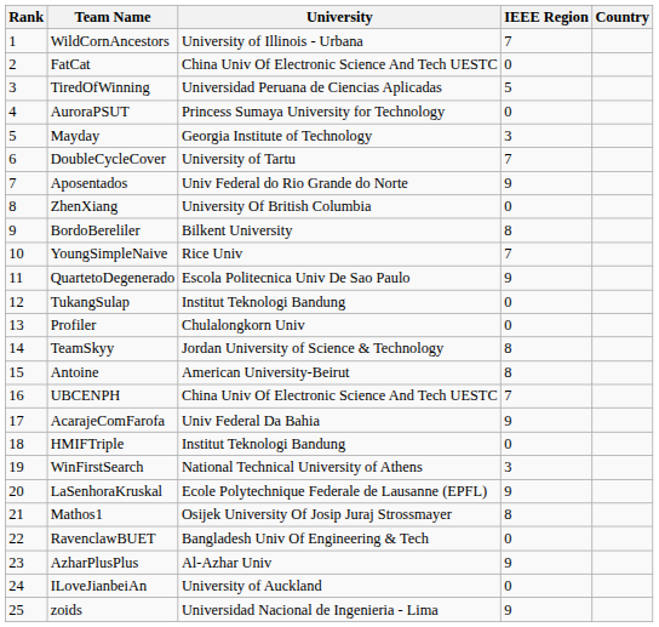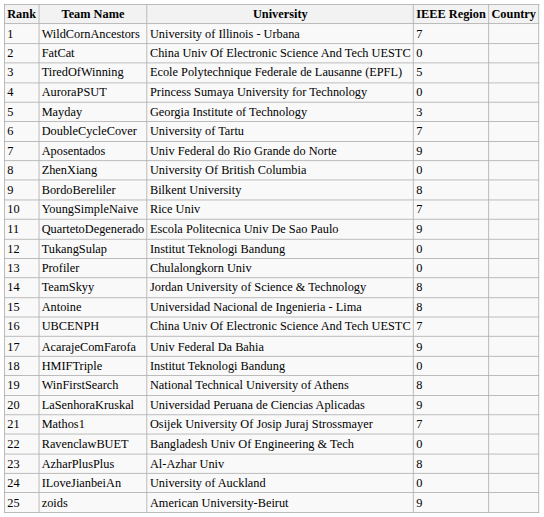TiredOfWinning | University: Universidad Peruana de Ciencias Aplicadas -> Ecole Polytechnique Federale de Lausanne (EPFL)
Antoine | University: American University-Beirut -> Universidad Nacional de Ingenieria - Lima
WinFirstSearch | IEEE Region: 3 -> 8
LaSenhoraKruskal | University: Ecole Polytechnique Federale de Lausanne (EPFL) -> Universidad Peruana de Ciencias Aplicadas
Mathos1 | IEEE Region: 8 -> 7
AzharPlusPlus | IEEE Region: 9 -> 8
zoids | University: Universidad Nacional de Ingenieria - Lima -> American University-Beirut
